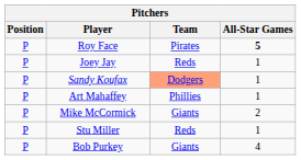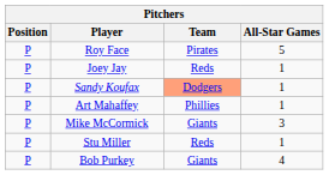Roy Face | All-Star Games: bold -> normal
Mike McCormick | All-Star Games: 2 -> 3
